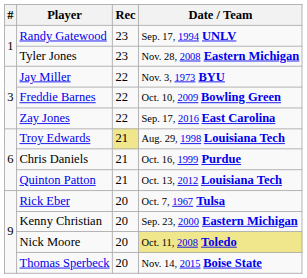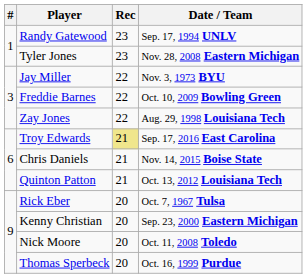Zay Jones | Date / Team: Sep. 17, 2016 East Carolina -> Aug. 29, 1998 Louisiana Tech
Troy Edwards | Date / Team: Aug. 29, 1998 Louisiana Tech -> Sep. 17, 2016 East Carolina
Chris Daniels | Date / Team: Oct. 16, 1999 Purdue -> Nov. 14, 2015 Boise State
Nick Moore | Date / Team: khaki background -> no background
Thomas Sperbeck | Date / Team: Nov. 14, 2015 Boise State -> Oct. 16, 1999 Purdue
